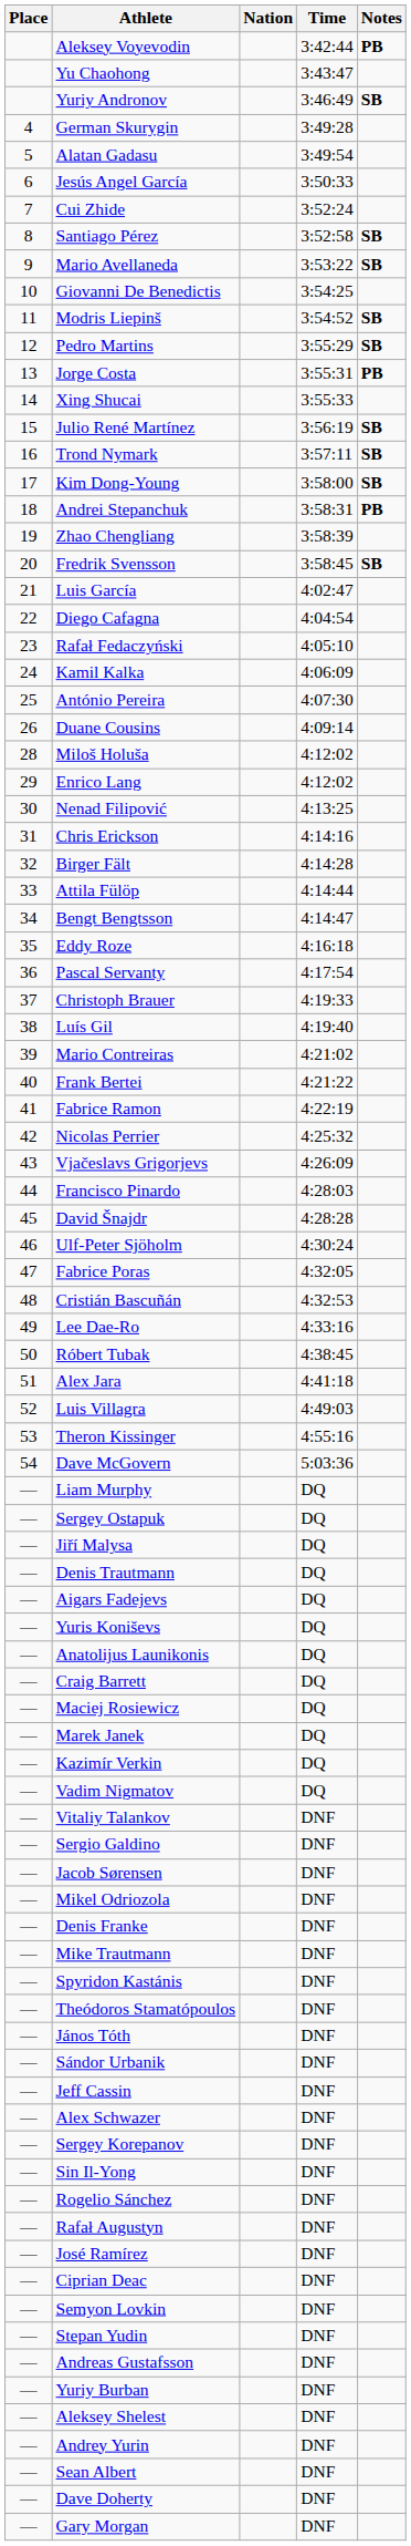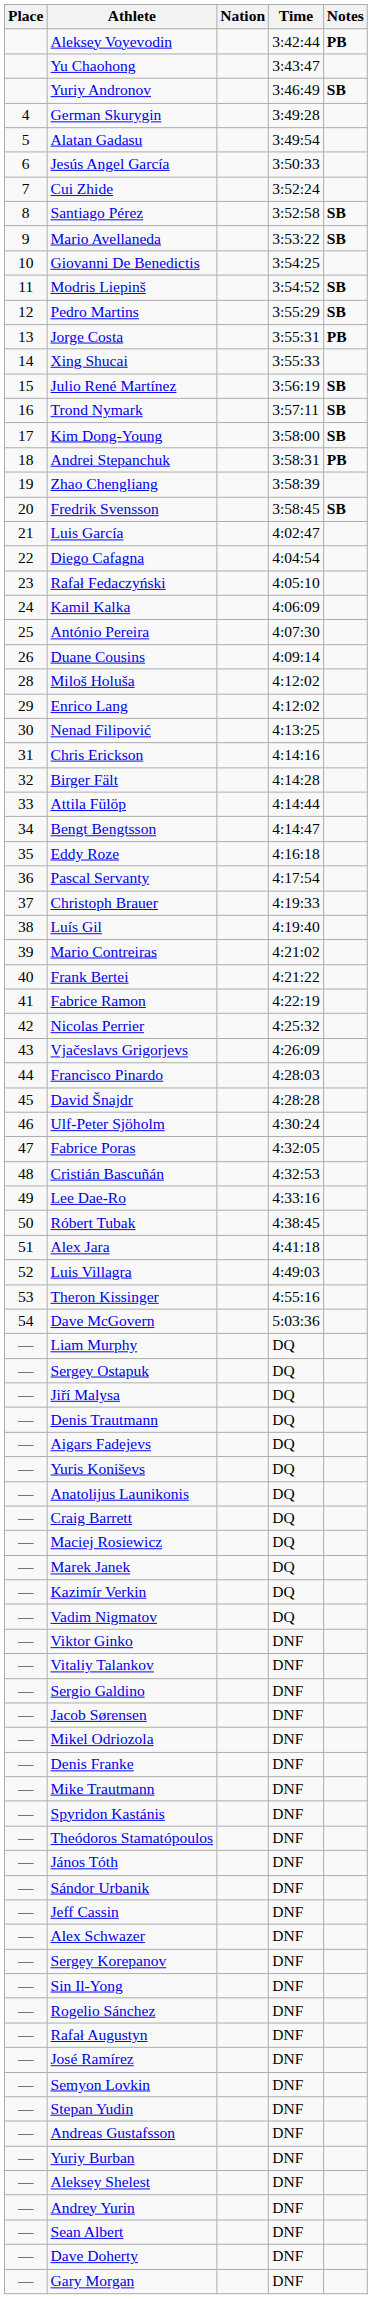+ row: — | Viktor Ginko | DNF
- row: — | Ciprian Deac | DNF
